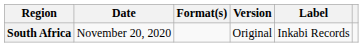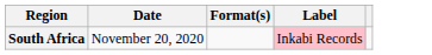- column: Version | Original
South Africa | Label: no background -> pink background
